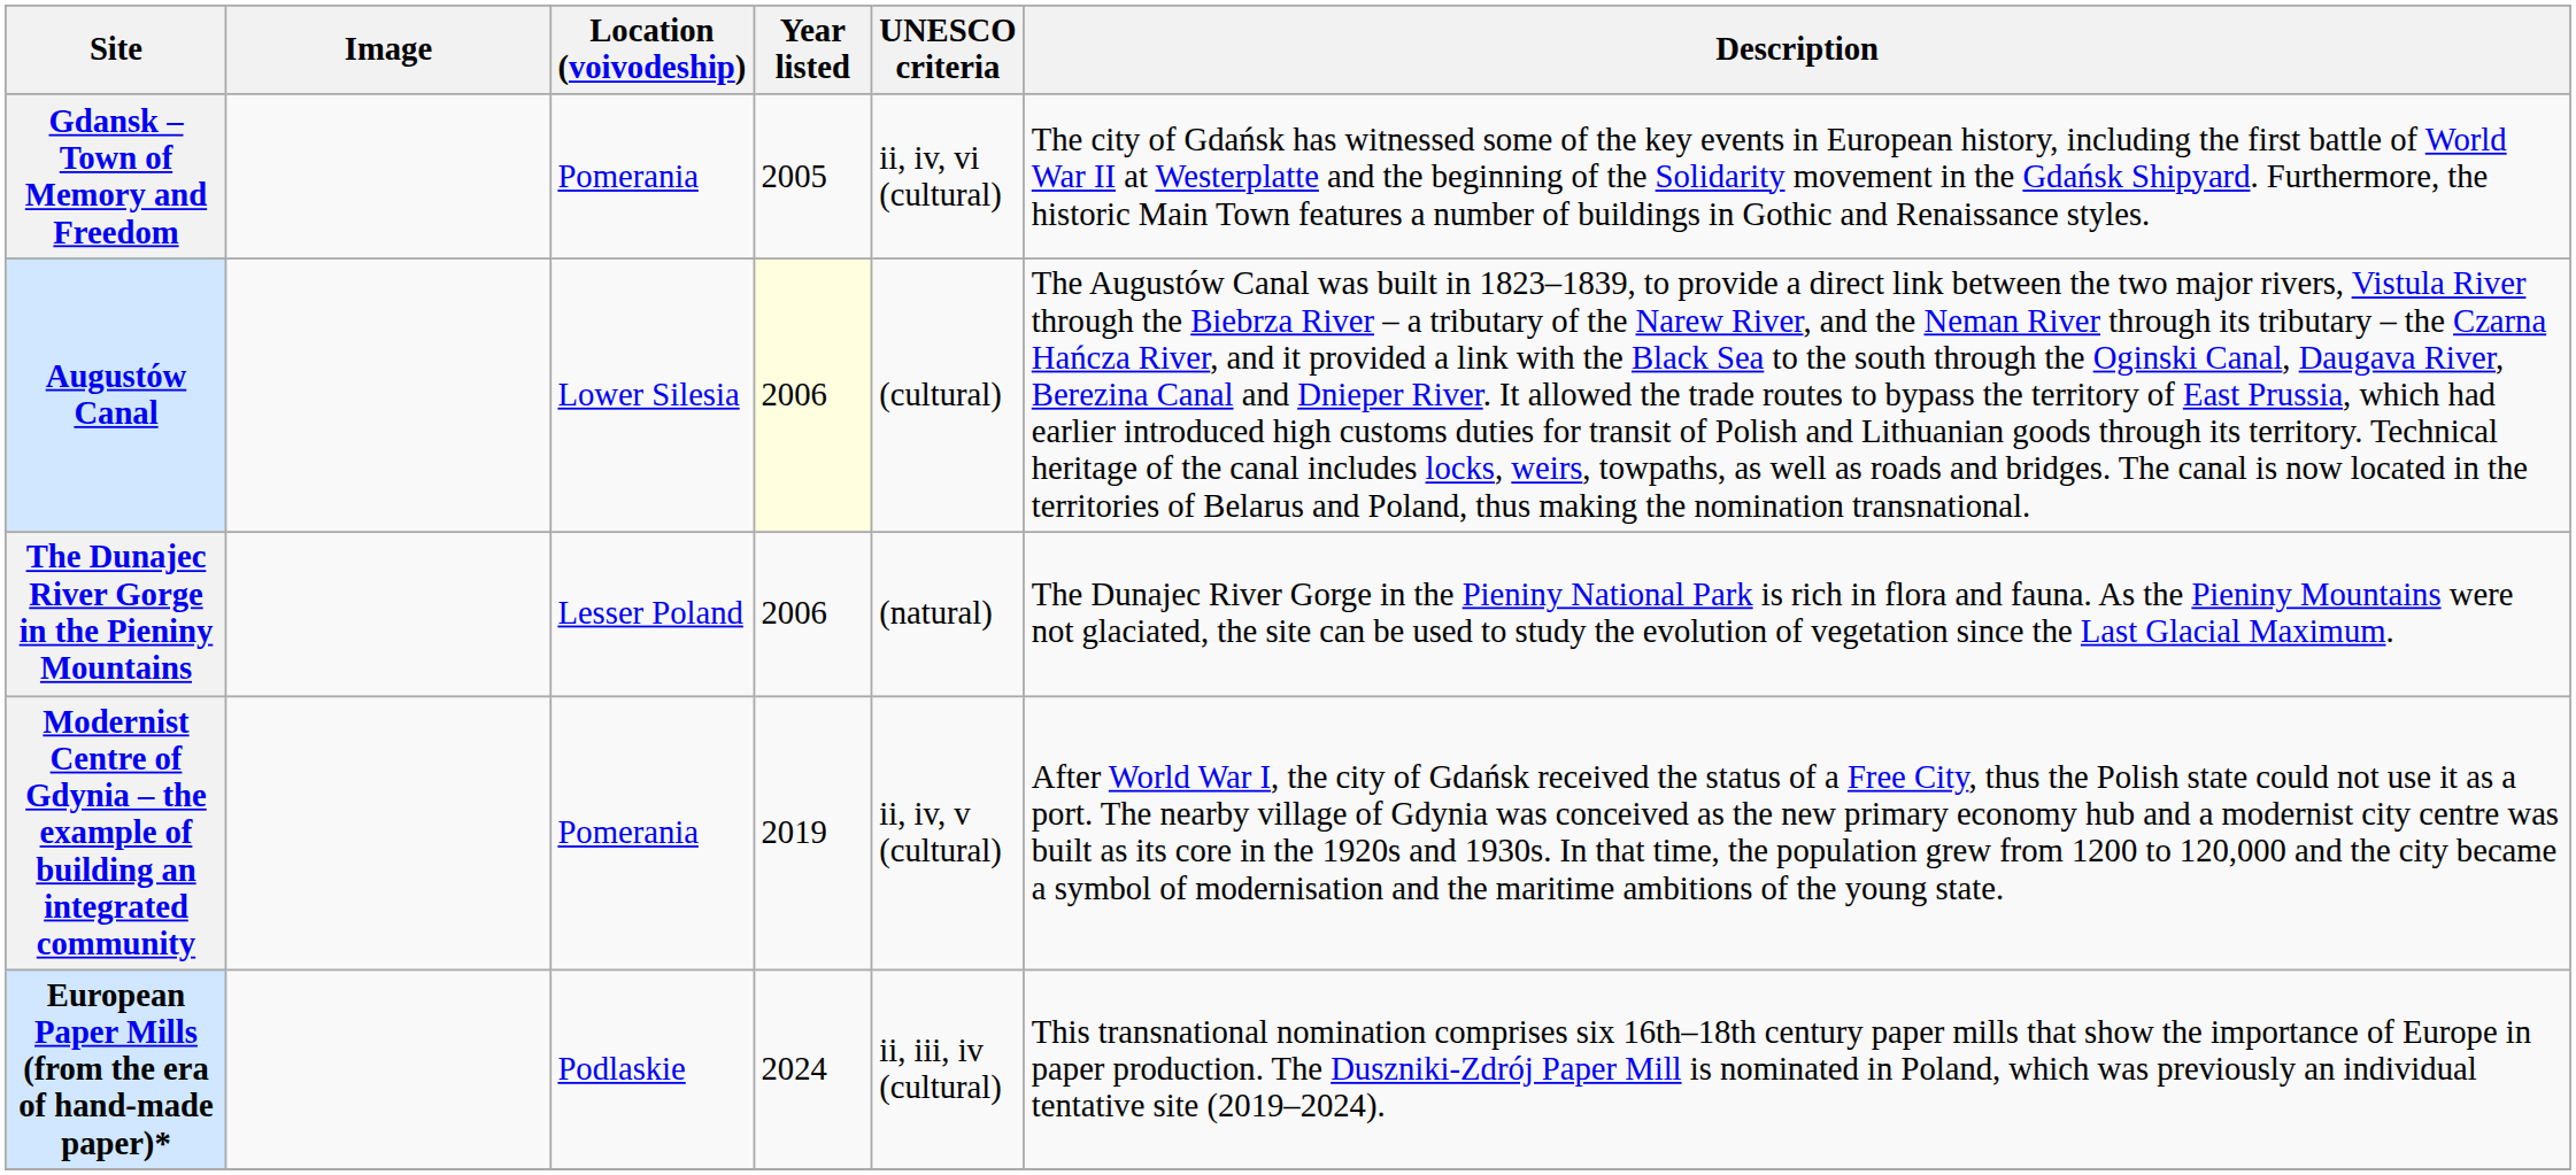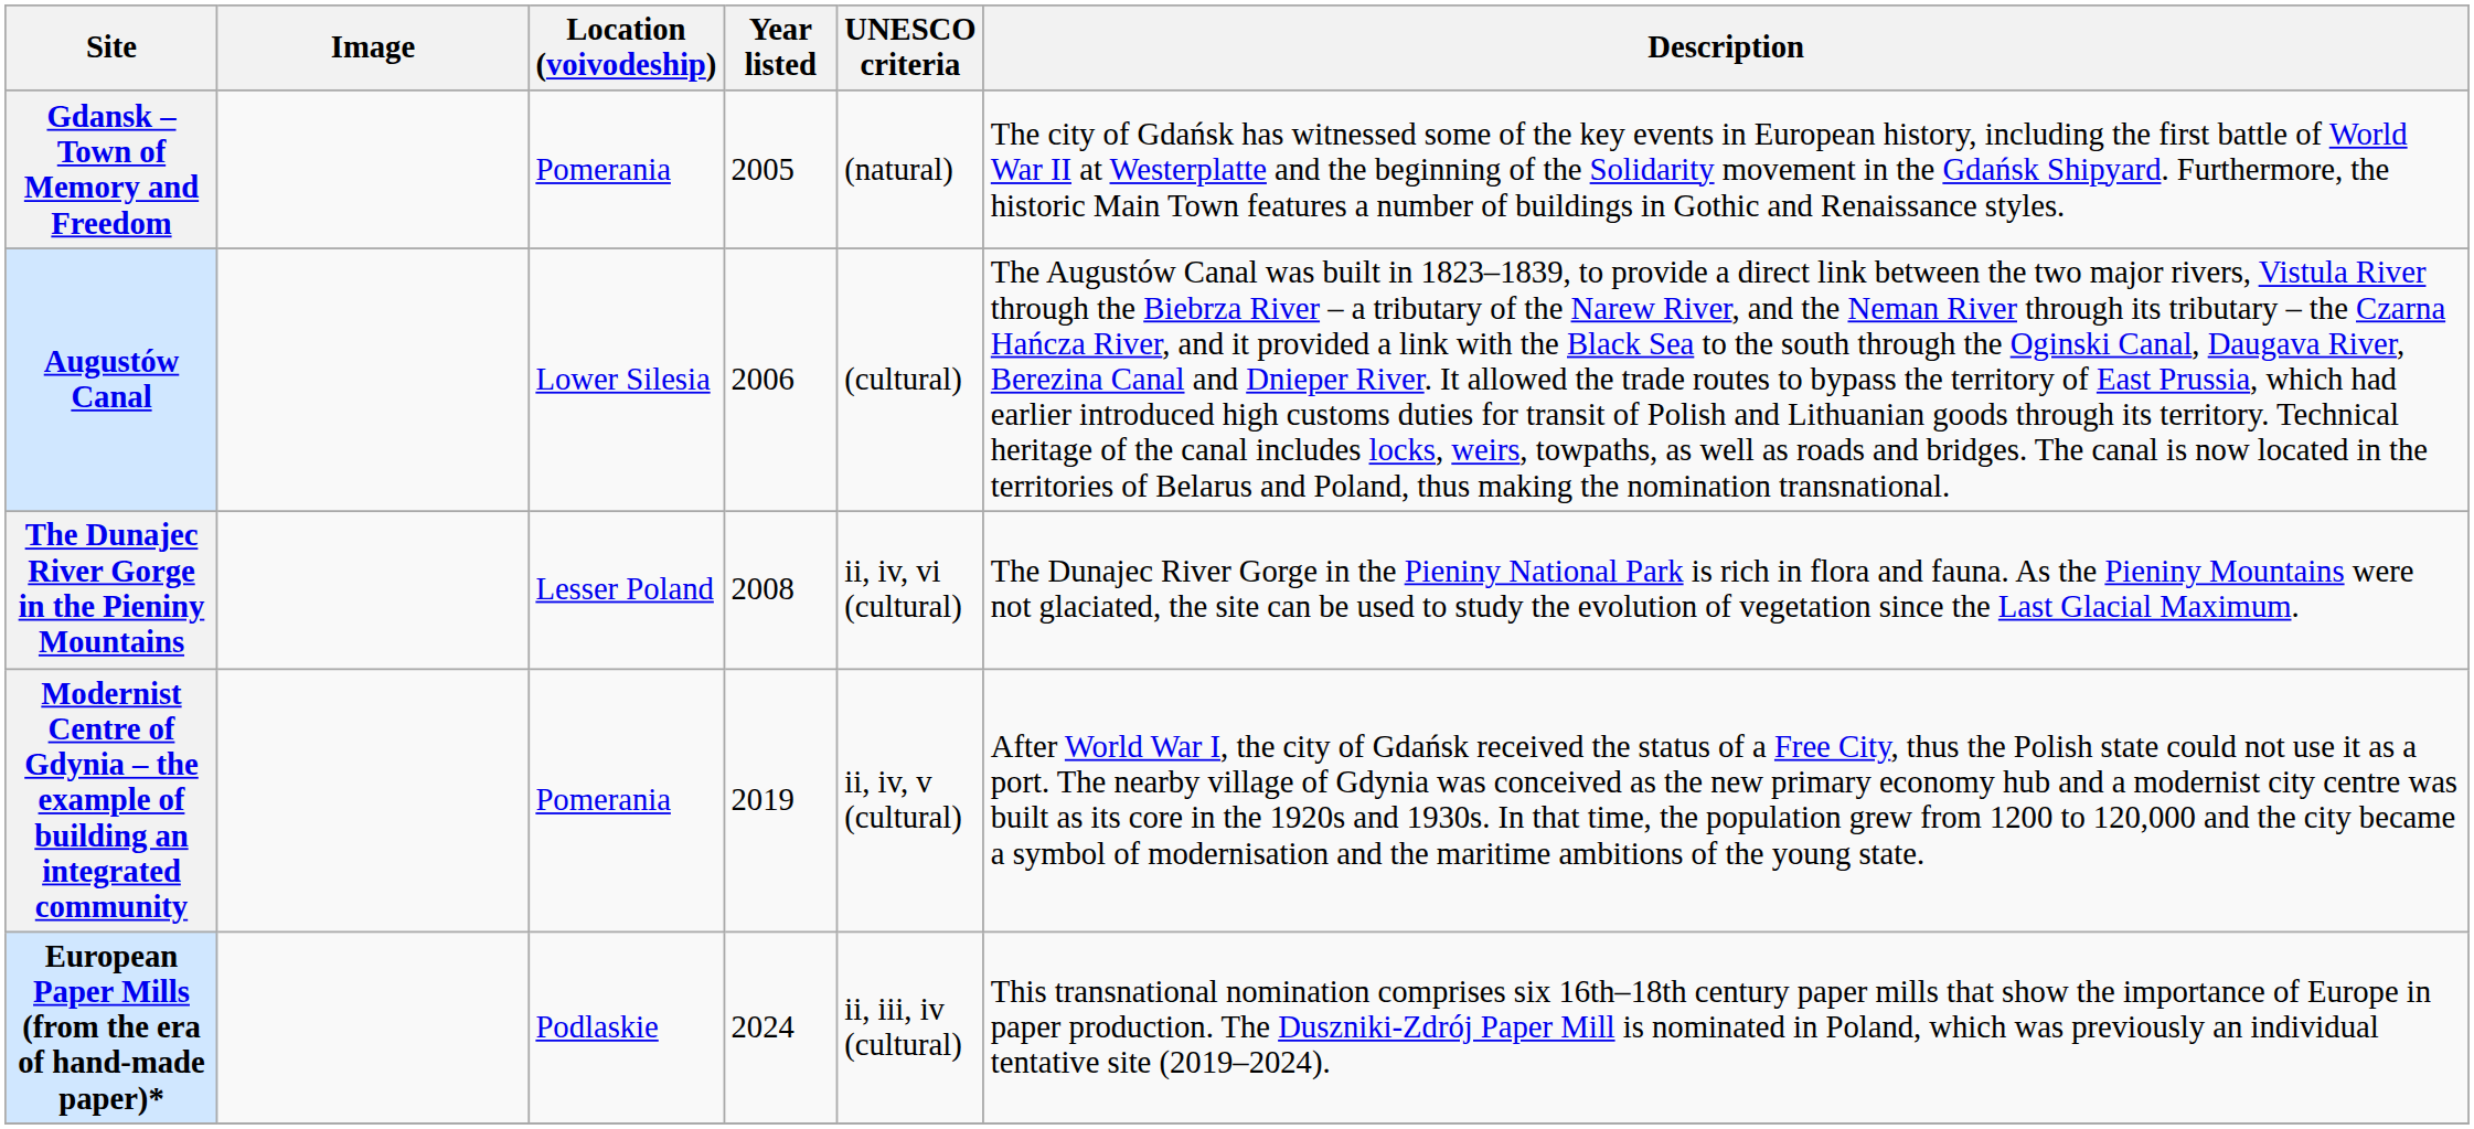Gdansk – Town of Memory and Freedom | UNESCO criteria: ii, iv, vi (cultural) -> (natural)
Augustów Canal | Year listed: lightyellow background -> no background
The Dunajec River Gorge in the Pieniny Mountains | Year listed: 2006 -> 2008
The Dunajec River Gorge in the Pieniny Mountains | UNESCO criteria: (natural) -> ii, iv, vi (cultural)
